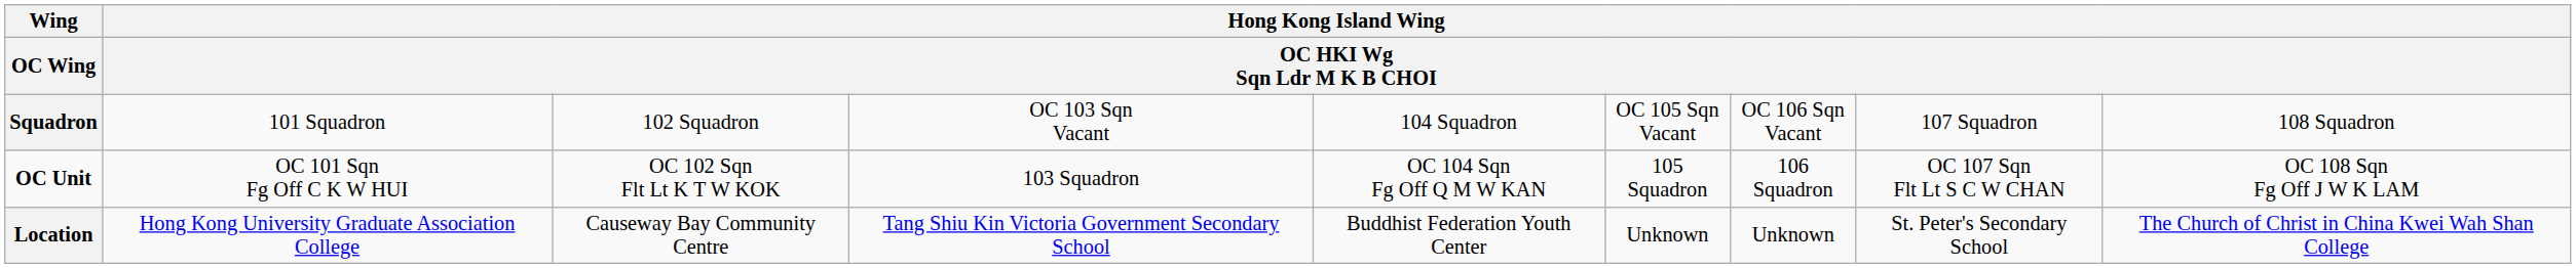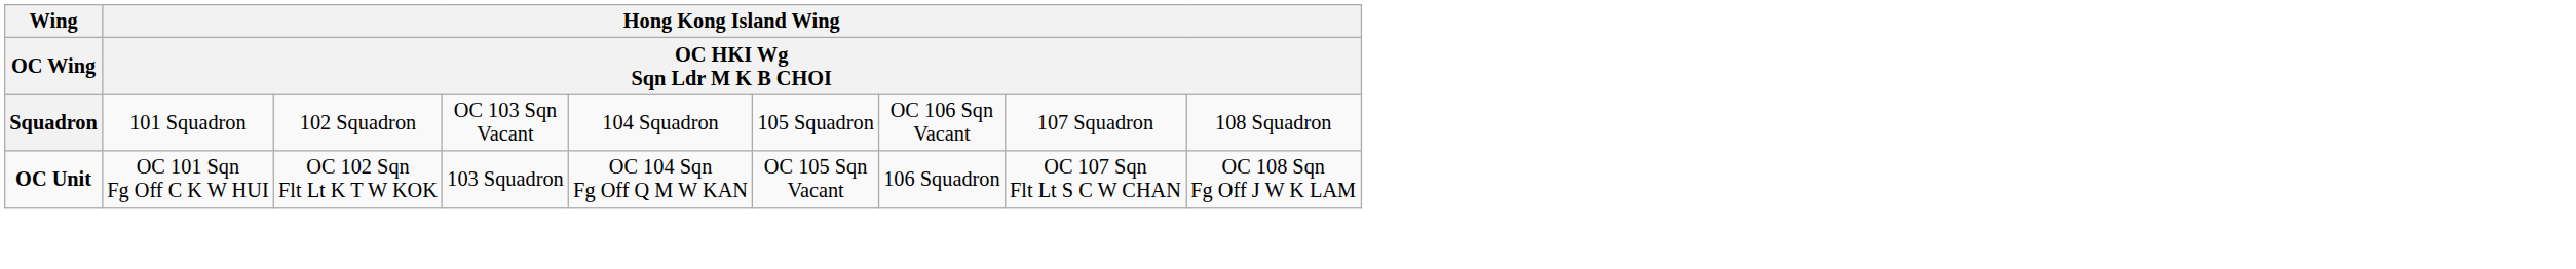Squadron | column 6: OC 105 Sqn Vacant -> 105 Squadron
OC Unit | column 6: 105 Squadron -> OC 105 Sqn Vacant
- row: Location | Hong Kong University Graduate Association College | Causeway Bay Community Centre | Tang Shiu Kin Victoria Government Secondary School | Buddhist Federation Youth Center | Unknown | Unknown | St. Peter's Secondary School | The Church of Christ in China Kwei Wah Shan College
